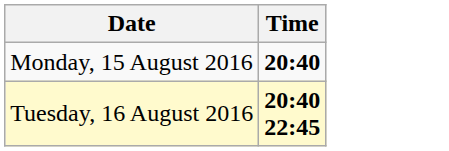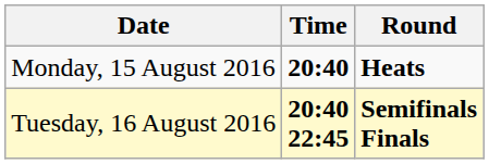+ column: Round | Heats | Semifinals Finals
